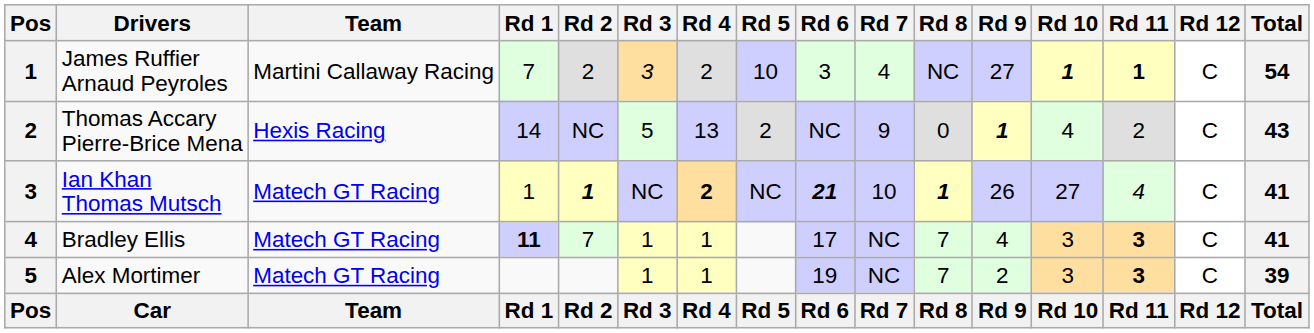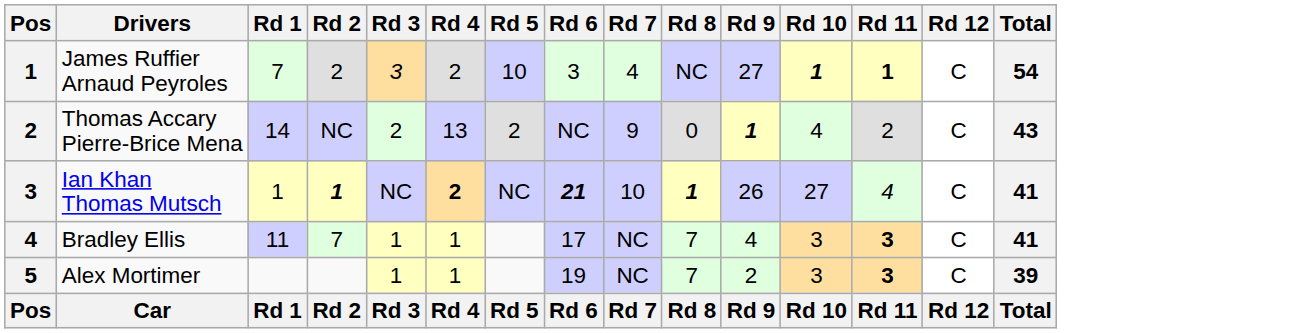- column: Team | Martini Callaway Racing | Hexis Racing | Matech GT Racing | Matech GT Racing | Matech GT Racing | Team
Thomas Accary Pierre-Brice Mena | Rd 3: 5 -> 2
Bradley Ellis | Rd 1: bold -> normal
